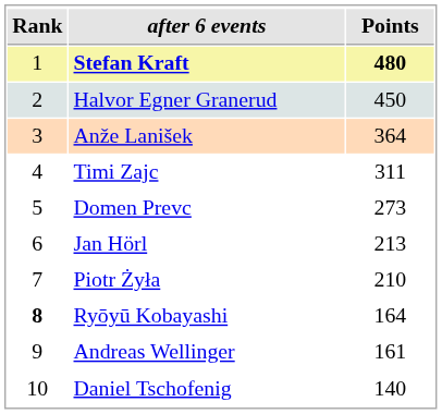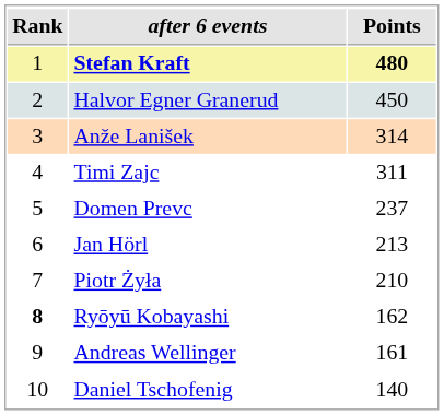Anže Lanišek | Points: 364 -> 314
Domen Prevc | Points: 273 -> 237
Ryōyū Kobayashi | Points: 164 -> 162
